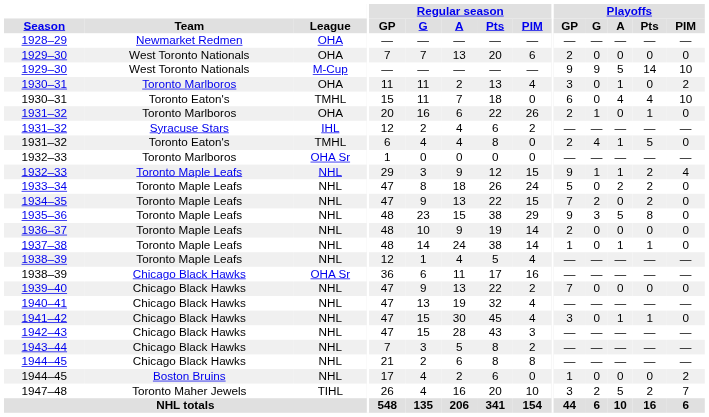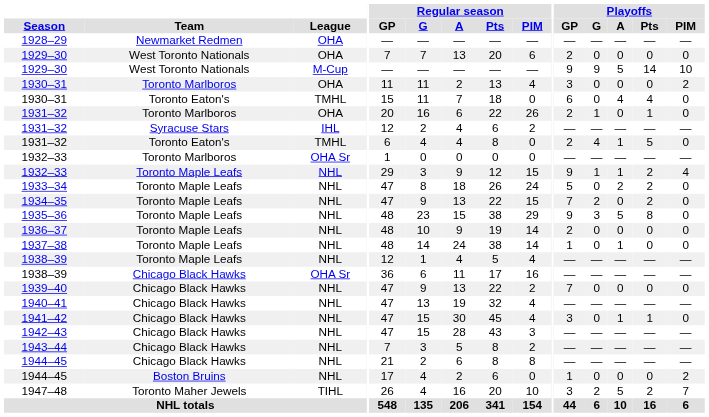1930–31 / Toronto Marlboros | Playoffs / A: 1 -> 0
1930–31 / Toronto Eaton's | Playoffs / PIM: 10 -> 0
1937–38 | Playoffs / Pts: 1 -> 0
